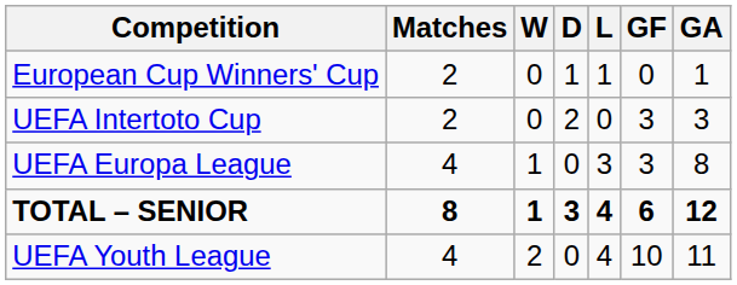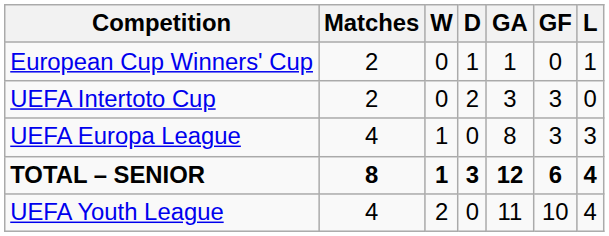columns swapped: L <-> GA
